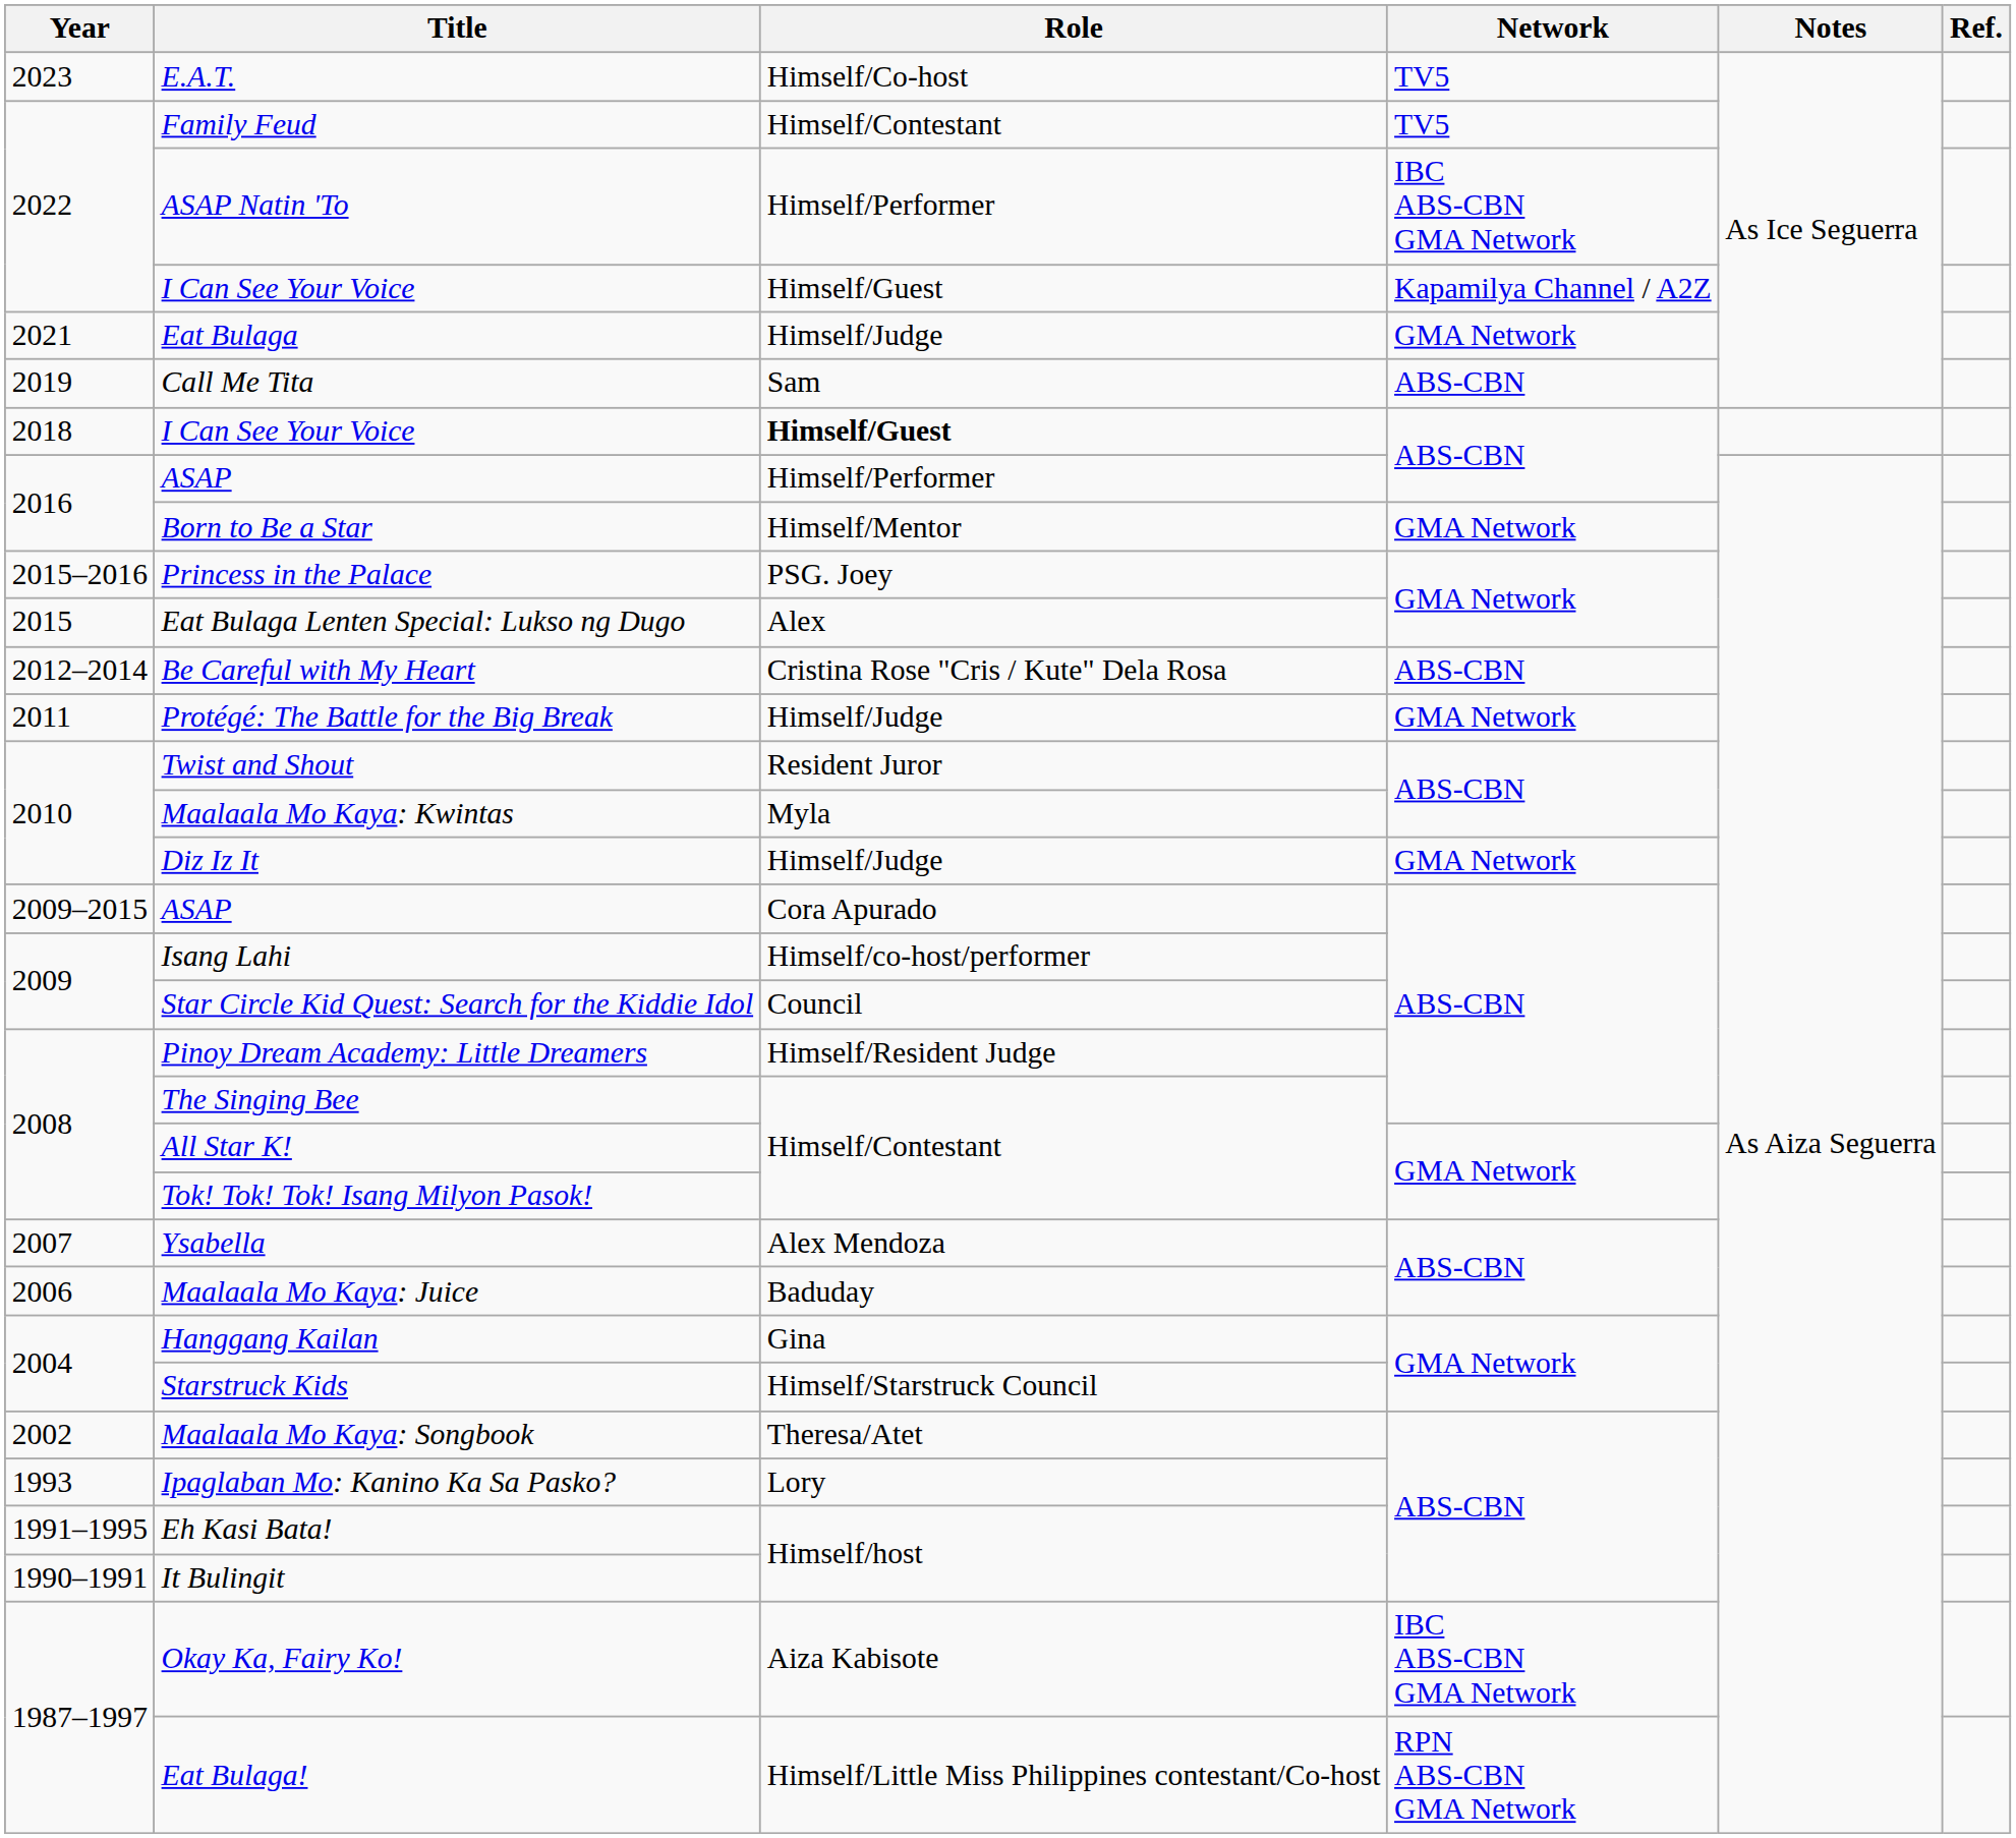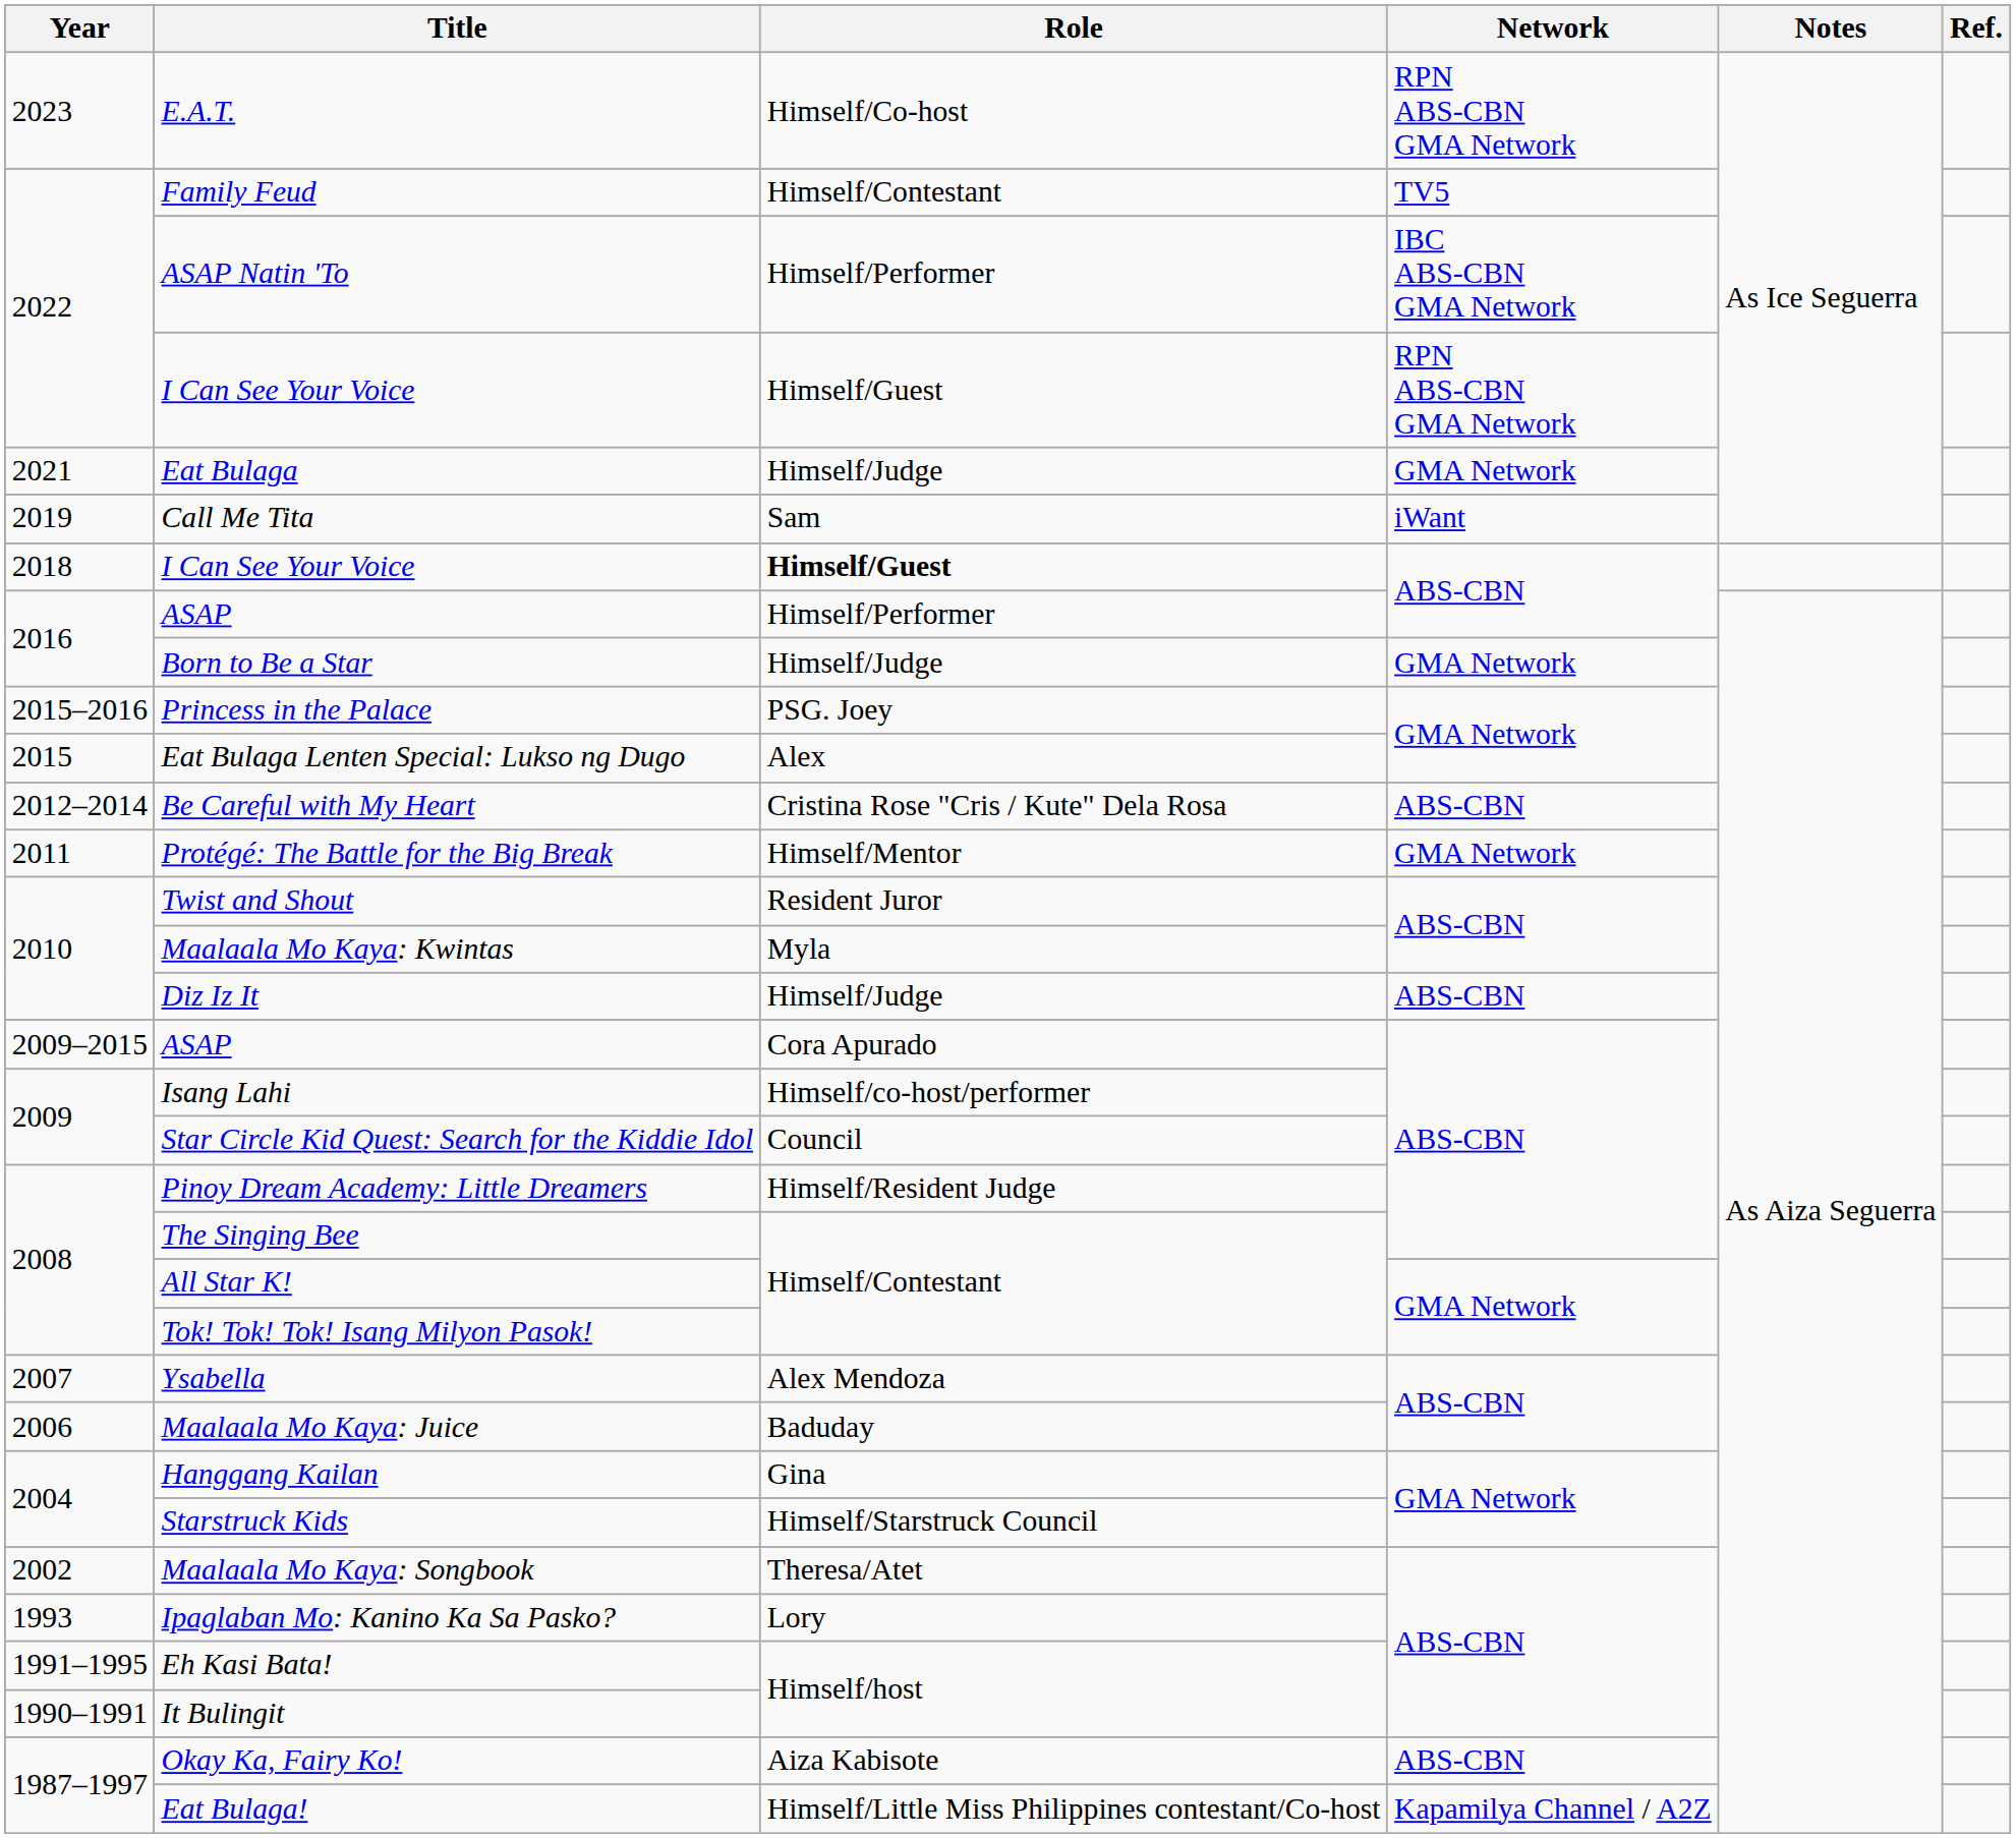E.A.T. | Network: TV5 -> RPN ABS-CBN GMA Network
2022 / I Can See Your Voice | Network: Kapamilya Channel / A2Z -> RPN ABS-CBN GMA Network
Call Me Tita | Network: ABS-CBN -> iWant
Born to Be a Star | Role: Himself/Mentor -> Himself/Judge
Protégé: The Battle for the Big Break | Role: Himself/Judge -> Himself/Mentor
Diz Iz It | Network: GMA Network -> ABS-CBN
Okay Ka, Fairy Ko! | Network: IBC ABS-CBN GMA Network -> ABS-CBN
Eat Bulaga! | Network: RPN ABS-CBN GMA Network -> Kapamilya Channel / A2Z
